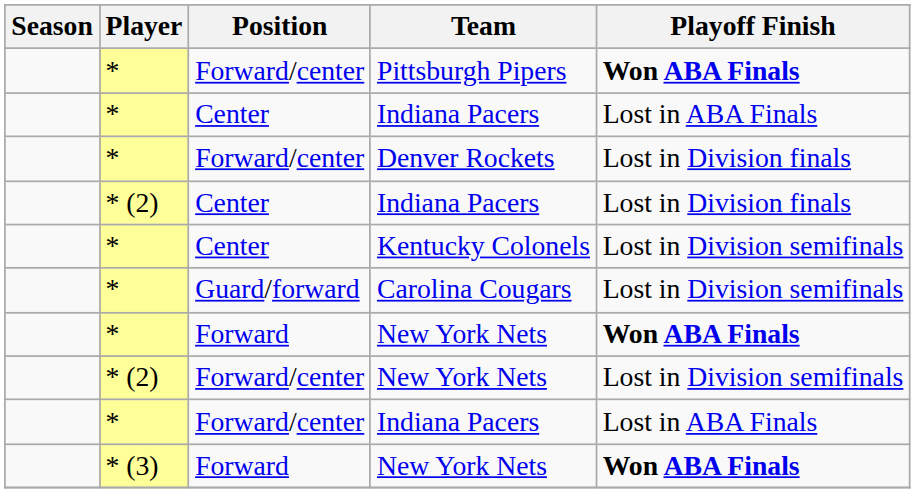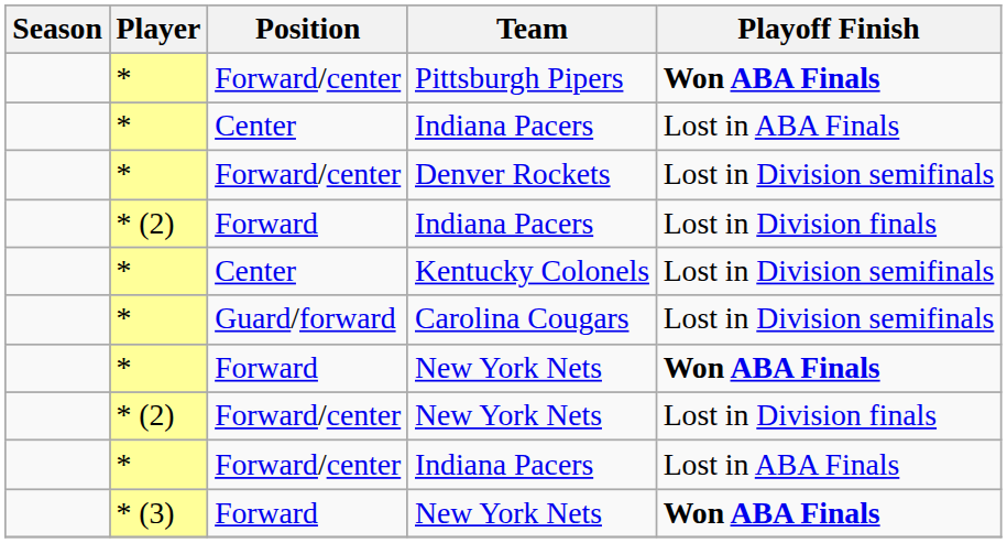Denver Rockets | Playoff Finish: Lost in Division finals -> Lost in Division semifinals
* (2) / Indiana Pacers | Position: Center -> Forward
* (2) / New York Nets | Playoff Finish: Lost in Division semifinals -> Lost in Division finals
